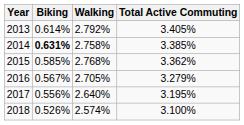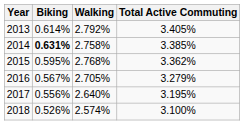2015 | Biking: 0.585% -> 0.595%
